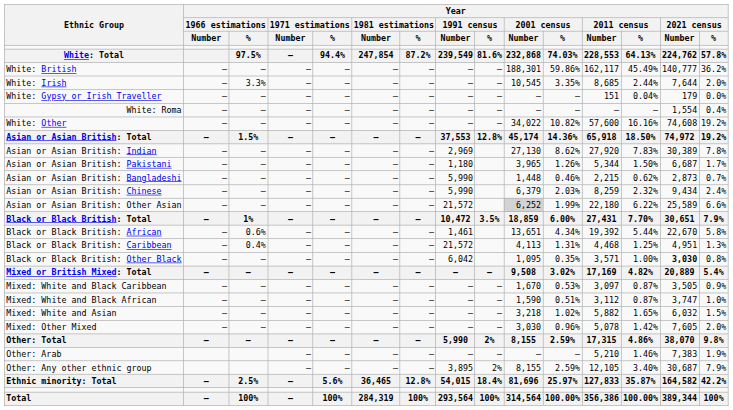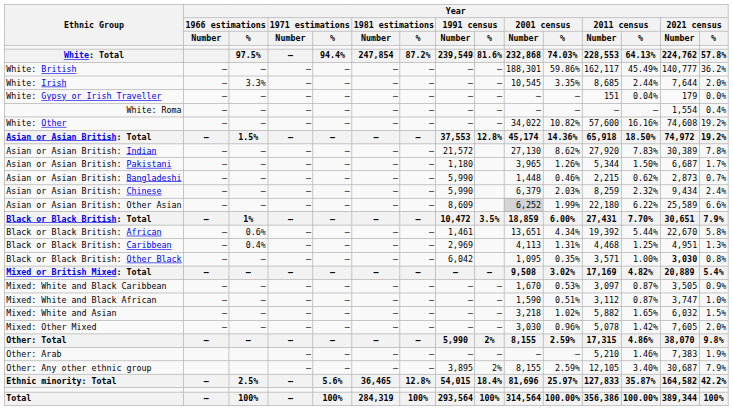Asian or Asian British: Indian | Year / 1991 census / Number: 2,969 -> 21,572
Asian or Asian British: Other Asian | Year / 1991 census / Number: 21,572 -> 8,609
Black or Black British: Caribbean | Year / 1991 census / Number: 21,572 -> 2,969
